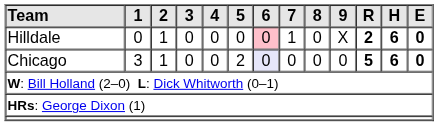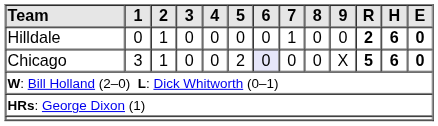Hilldale | 6: pink background -> no background
Hilldale | 9: X -> 0
Chicago | 9: 0 -> X
